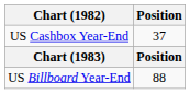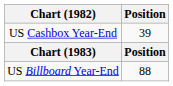US Cashbox Year-End | Position: 37 -> 39
